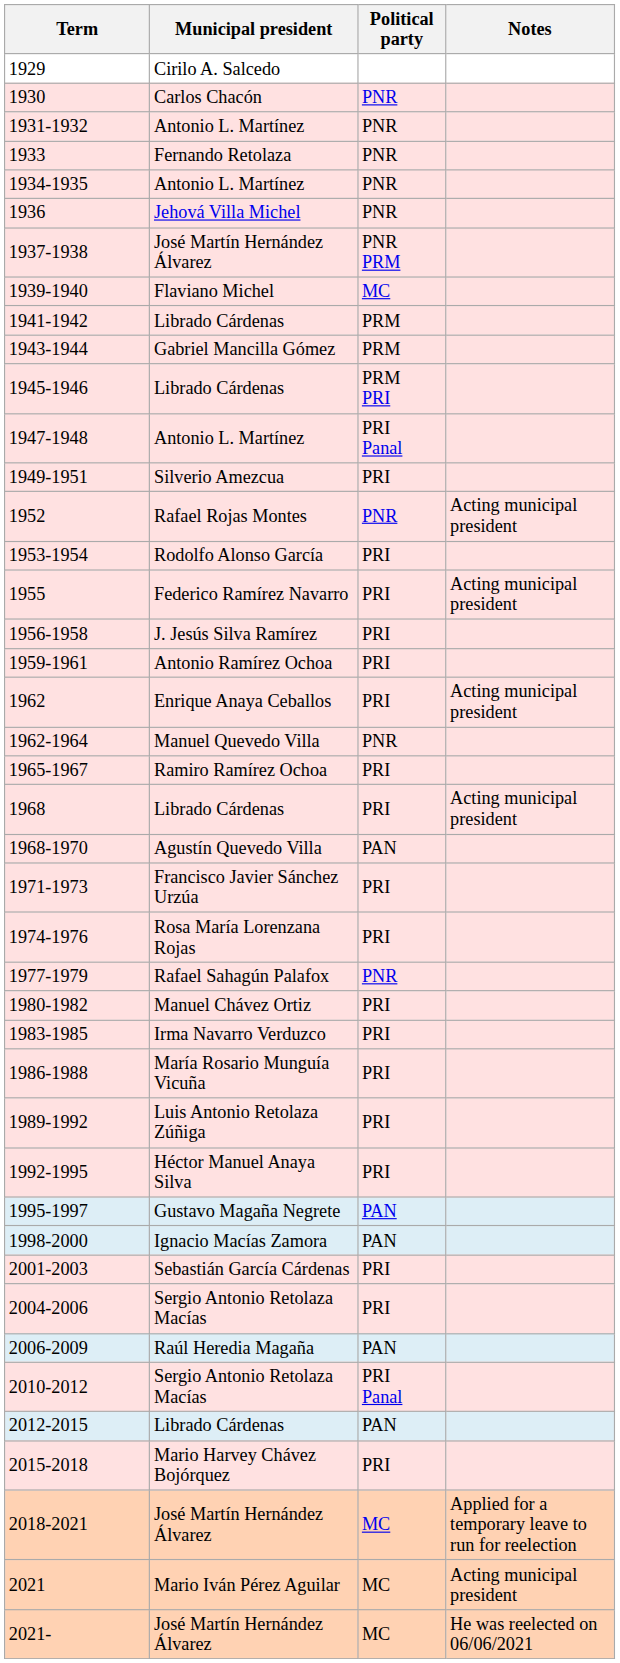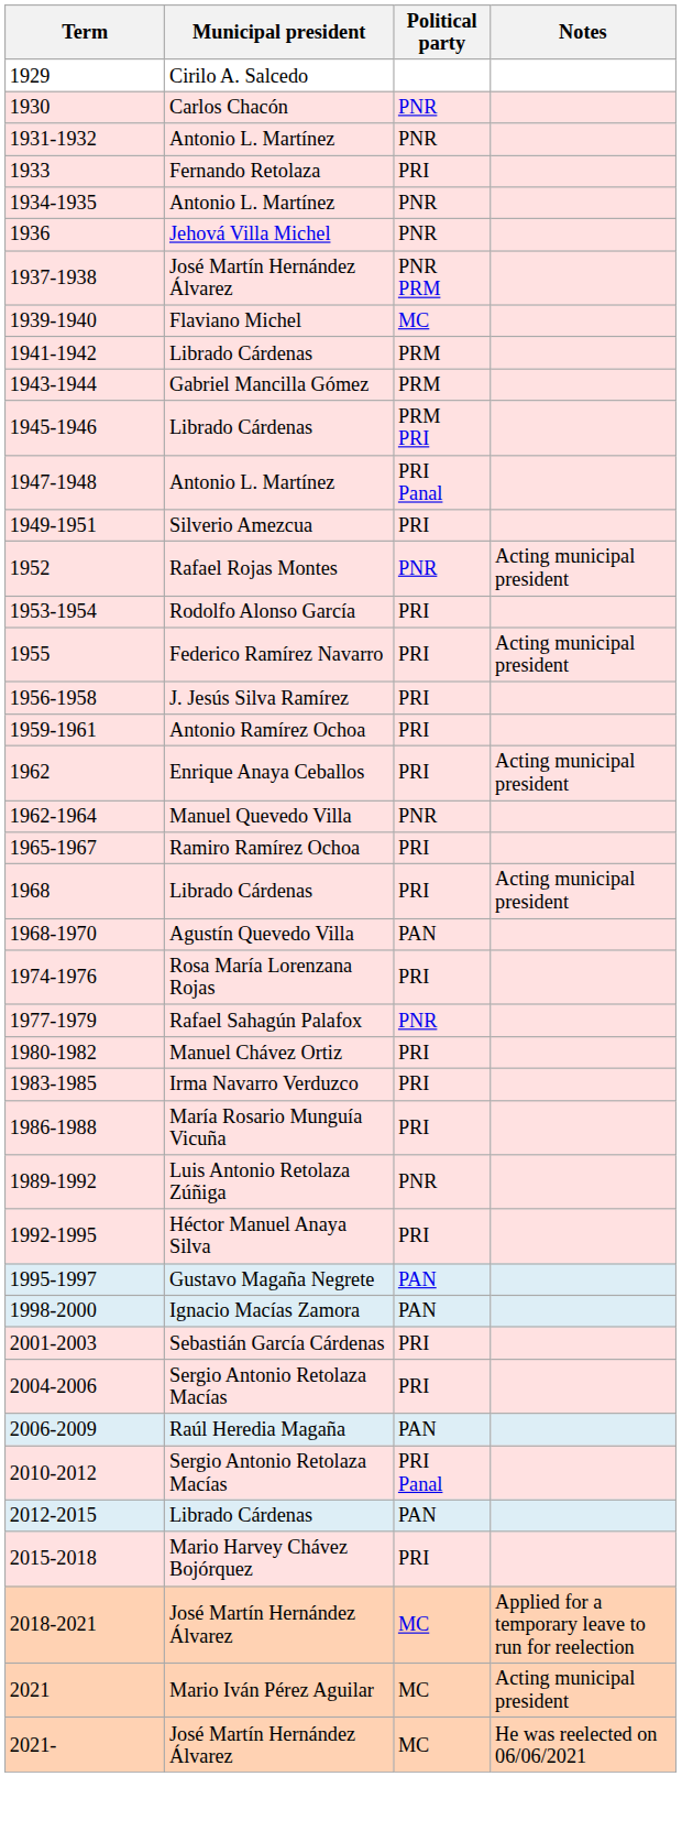1933 | Political party: PNR -> PRI
- row: 1971-1973 | Francisco Javier Sánchez Urzúa | PRI
1989-1992 | Political party: PRI -> PNR
